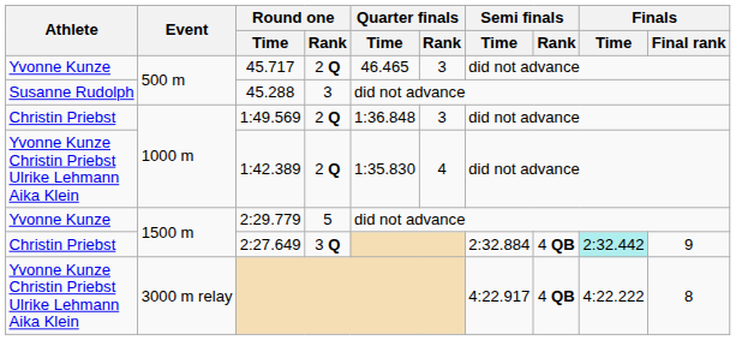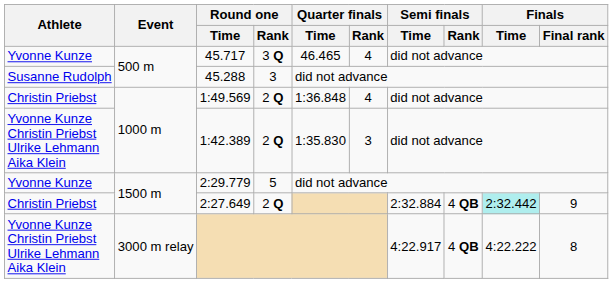45.717 | Round one / Rank: 2 Q -> 3 Q
45.717 | Quarter finals / Rank: 3 -> 4
1:49.569 | Quarter finals / Rank: 3 -> 4
1:42.389 | Quarter finals / Rank: 4 -> 3
2:27.649 | Round one / Rank: 3 Q -> 2 Q
